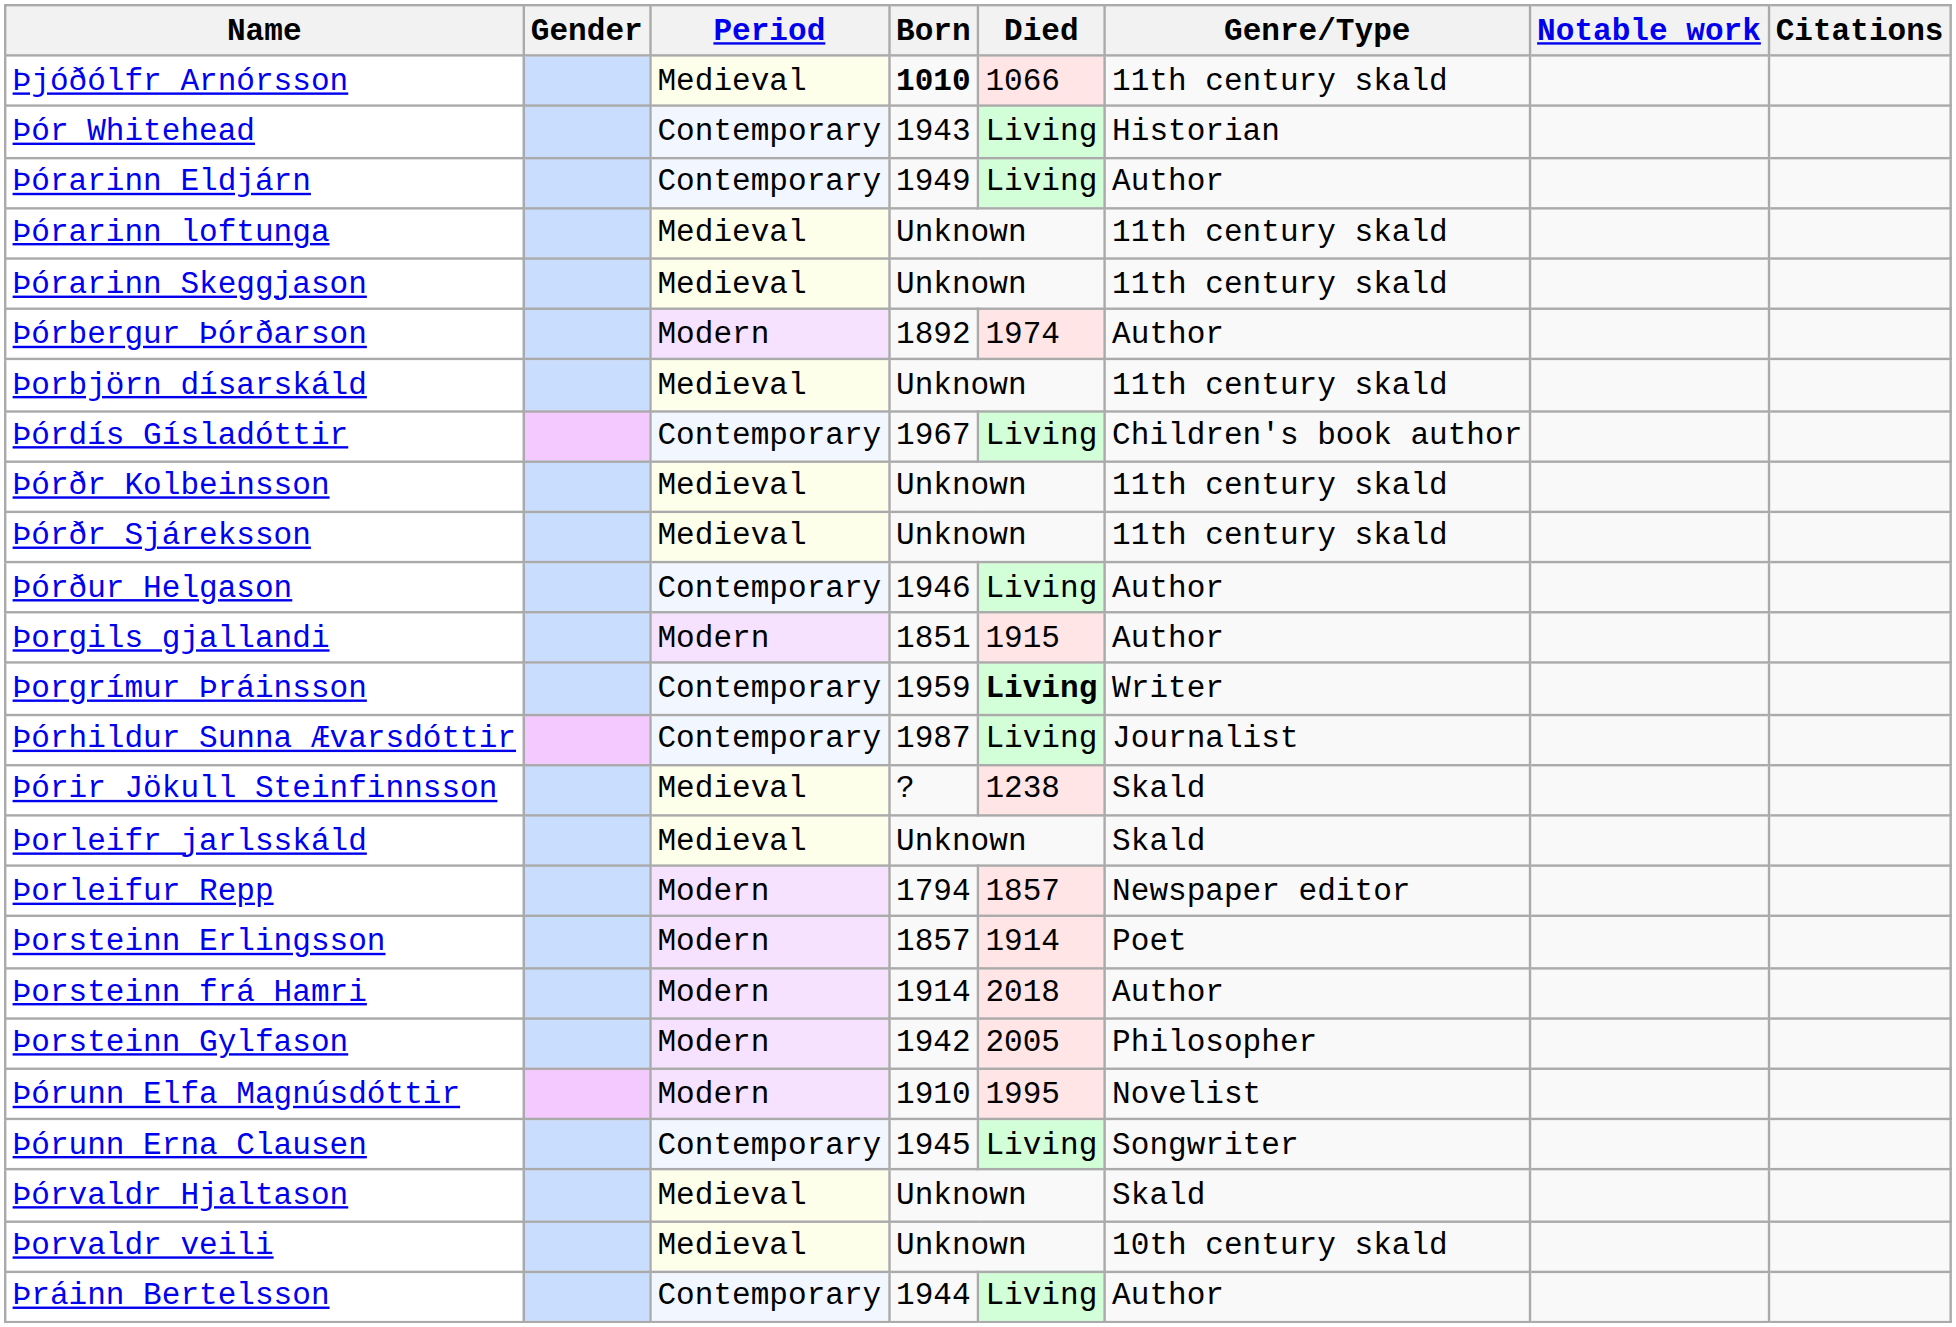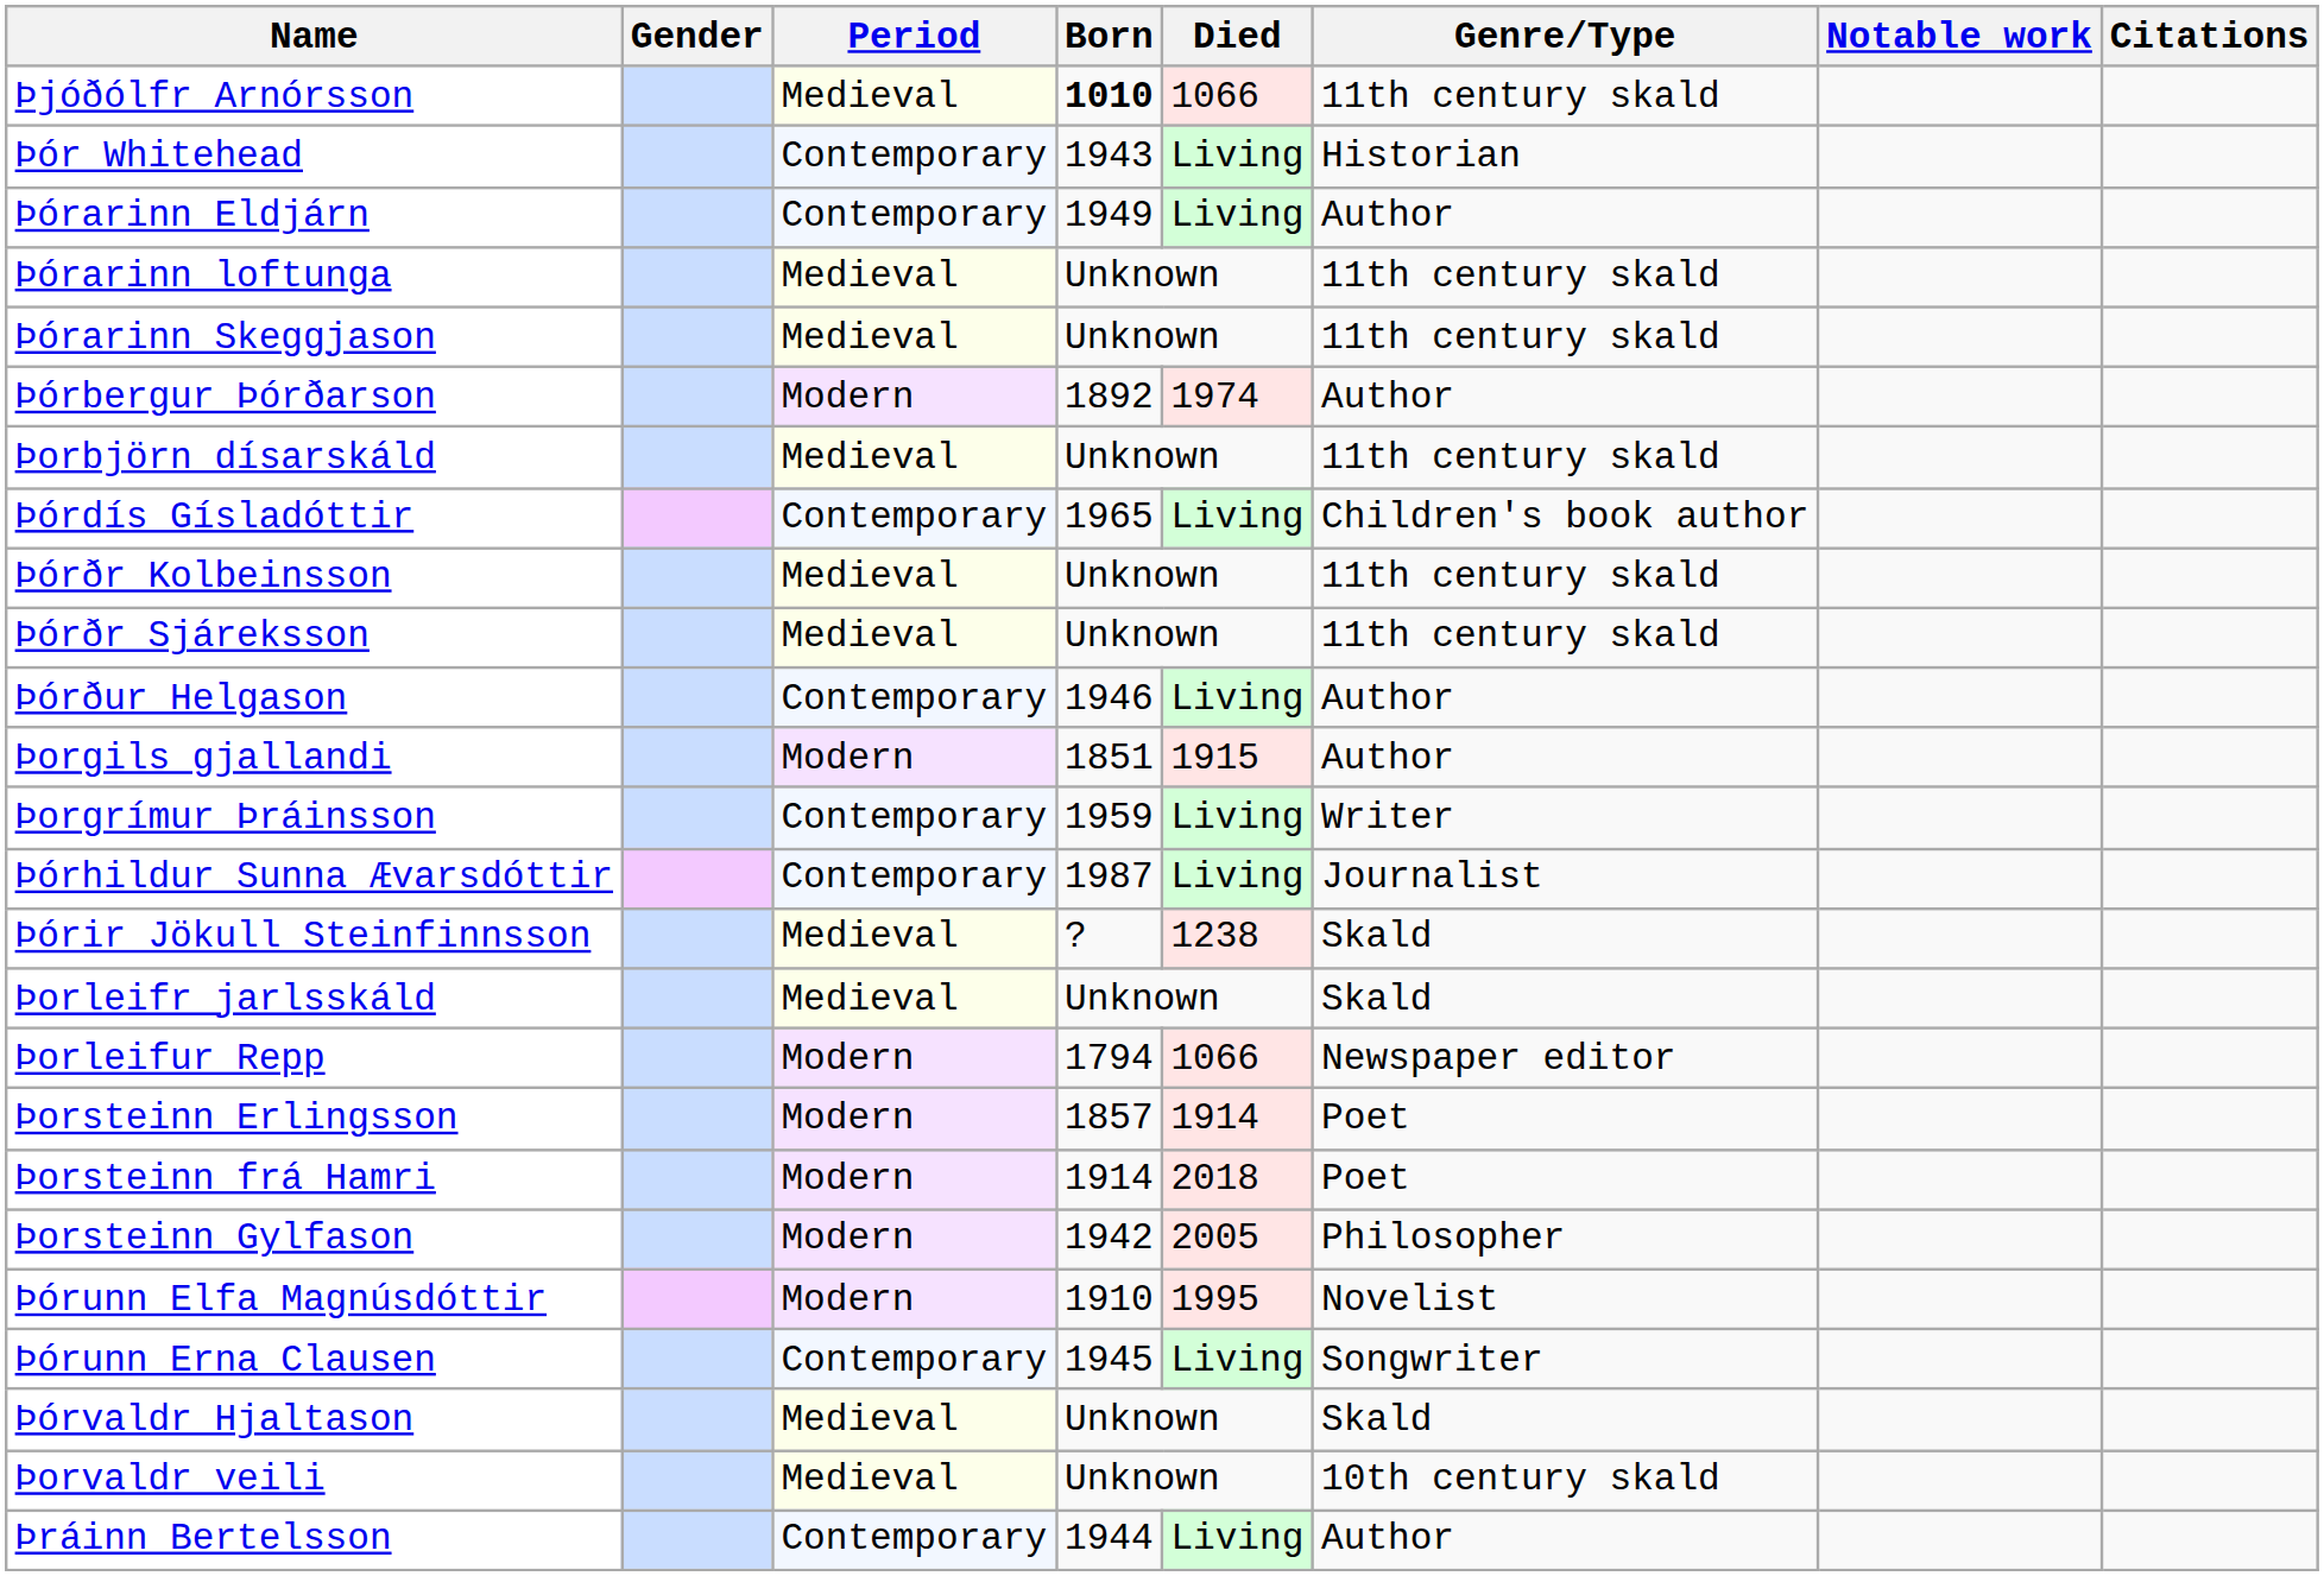Þórdís Gísladóttir | Born: 1967 -> 1965
Þorgrímur Þráinsson | Died: bold -> normal
Þorleifur Repp | Died: 1857 -> 1066
Þorsteinn frá Hamri | Genre/Type: Author -> Poet
